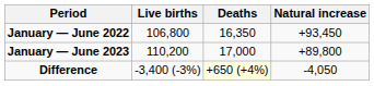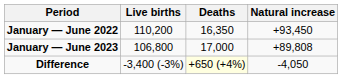January — June 2022 | Live births: 106,800 -> 110,200
January — June 2023 | Live births: 110,200 -> 106,800
January — June 2023 | Natural increase: +89,800 -> +89,808
